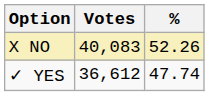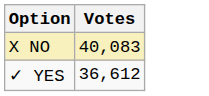- column: % | 52.26 | 47.74
